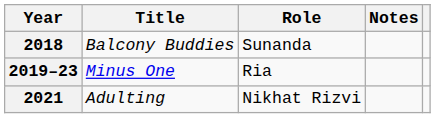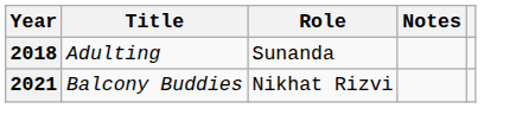2018 | Title: Balcony Buddies -> Adulting
- row: 2019–23 | Minus One | Ria
2021 | Title: Adulting -> Balcony Buddies
